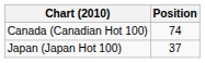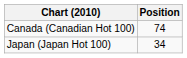Japan (Japan Hot 100) | Position: 37 -> 34
